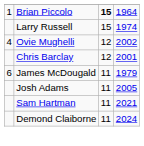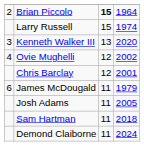Brian Piccolo | column 1: 1 -> 2
+ row: 3 | Kenneth Walker III | 13 | 2020
Sam Hartman | column 4: 2021 -> 2018
